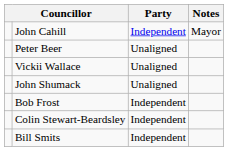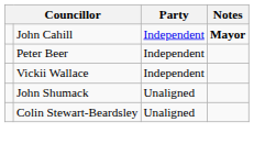John Cahill | Notes: normal -> bold
Peter Beer | Party: Unaligned -> Independent
Vickii Wallace | Party: Unaligned -> Independent
- row: Bob Frost | Independent
Colin Stewart-Beardsley | Party: Independent -> Unaligned
- row: Bill Smits | Independent
